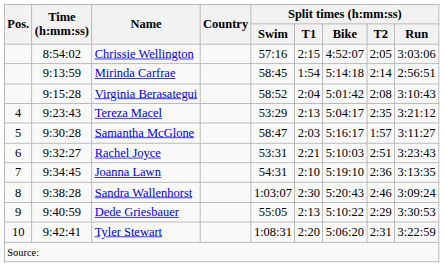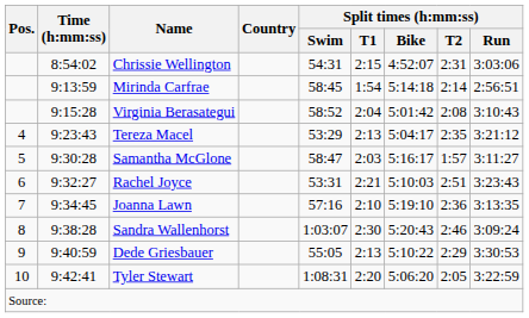Chrissie Wellington | Split times (h:mm:ss) / Swim: 57:16 -> 54:31
Chrissie Wellington | Split times (h:mm:ss) / T2: 2:05 -> 2:31
Joanna Lawn | Split times (h:mm:ss) / Swim: 54:31 -> 57:16
Tyler Stewart | Split times (h:mm:ss) / T2: 2:31 -> 2:05
